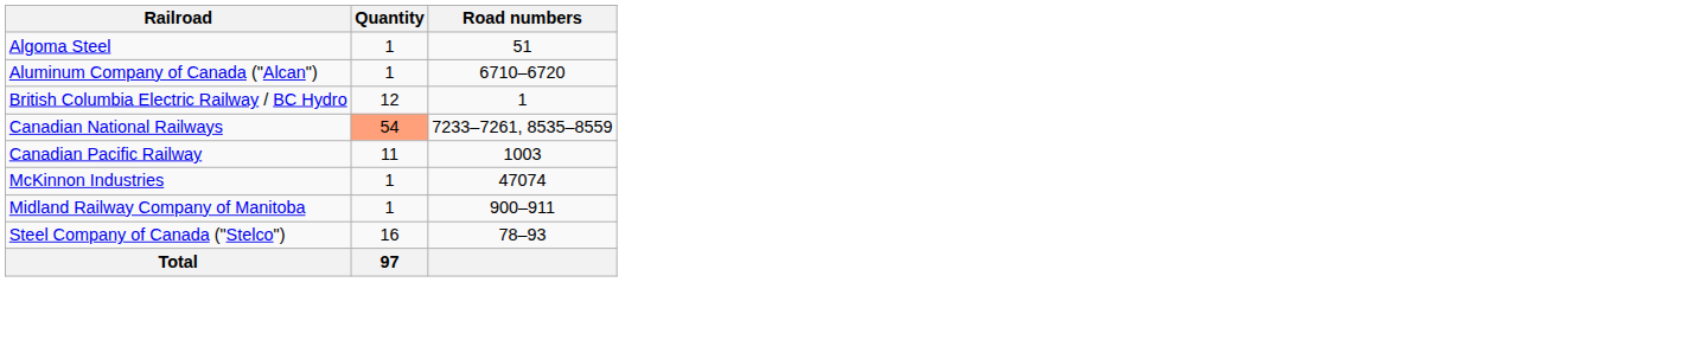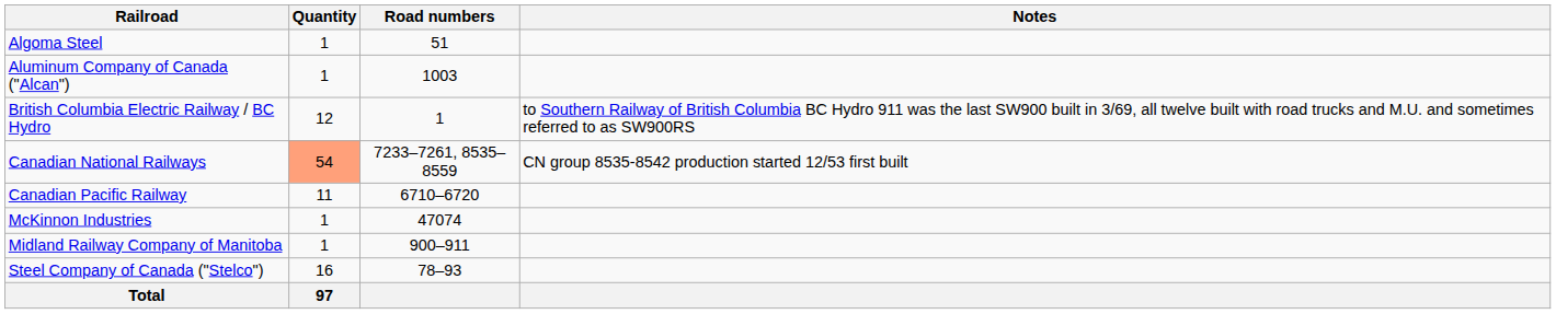+ column: Notes | to Southern Railway of British Columbia BC Hydro 911 was the last SW900 built in 3/69, all twelve built with road trucks and M.U. and sometimes referred to as SW900RS | CN group 8535-8542 production started 12/53 first built
Aluminum Company of Canada ("Alcan") | Road numbers: 6710–6720 -> 1003
Canadian Pacific Railway | Road numbers: 1003 -> 6710–6720
